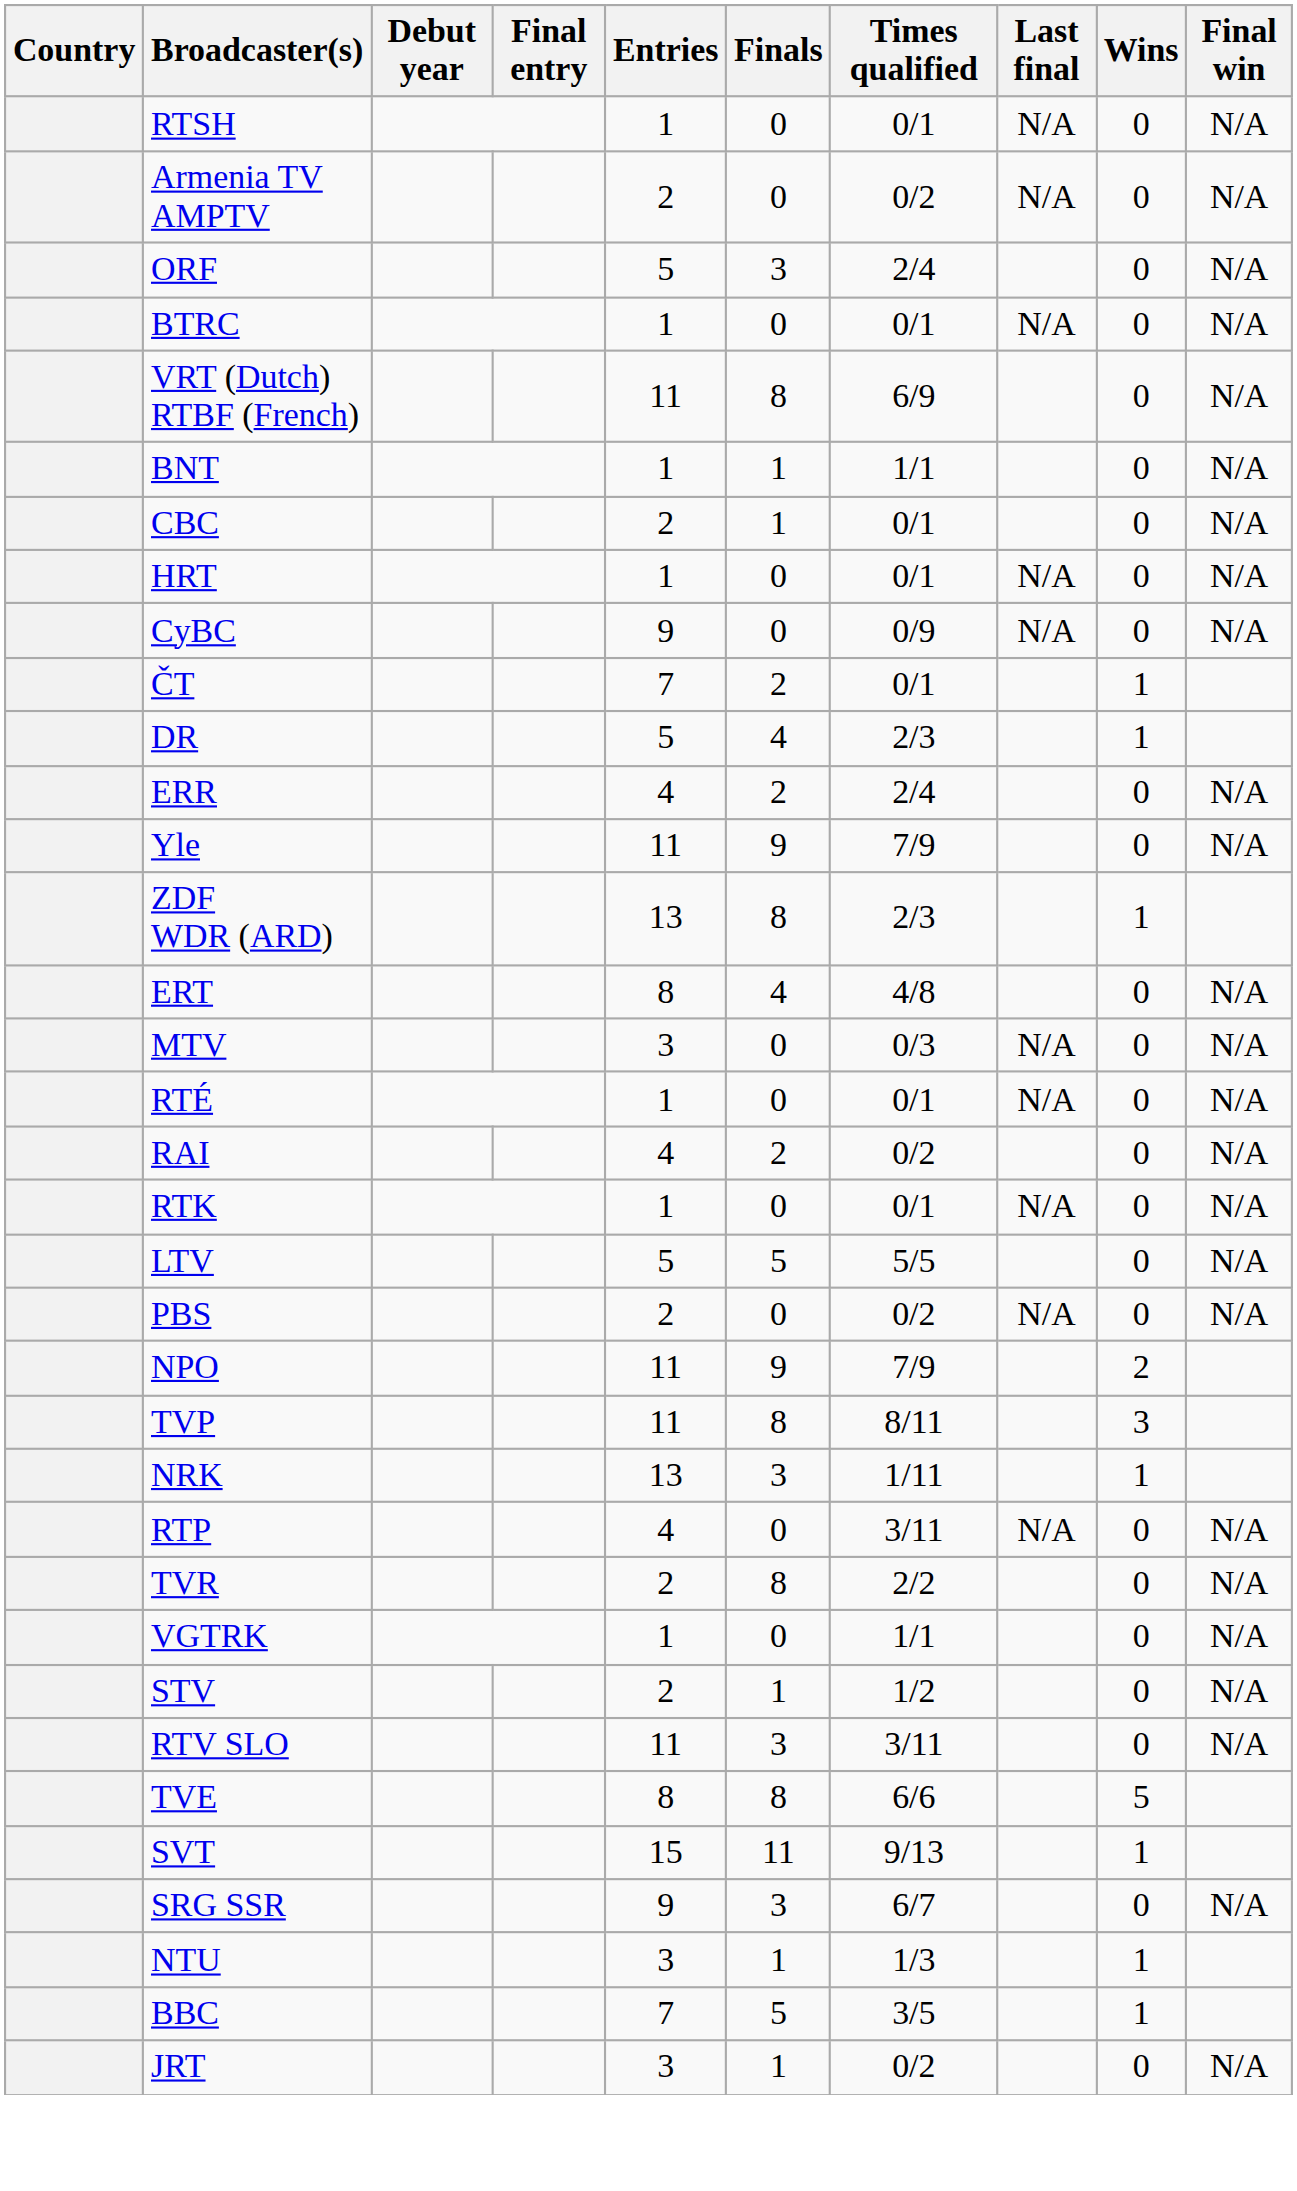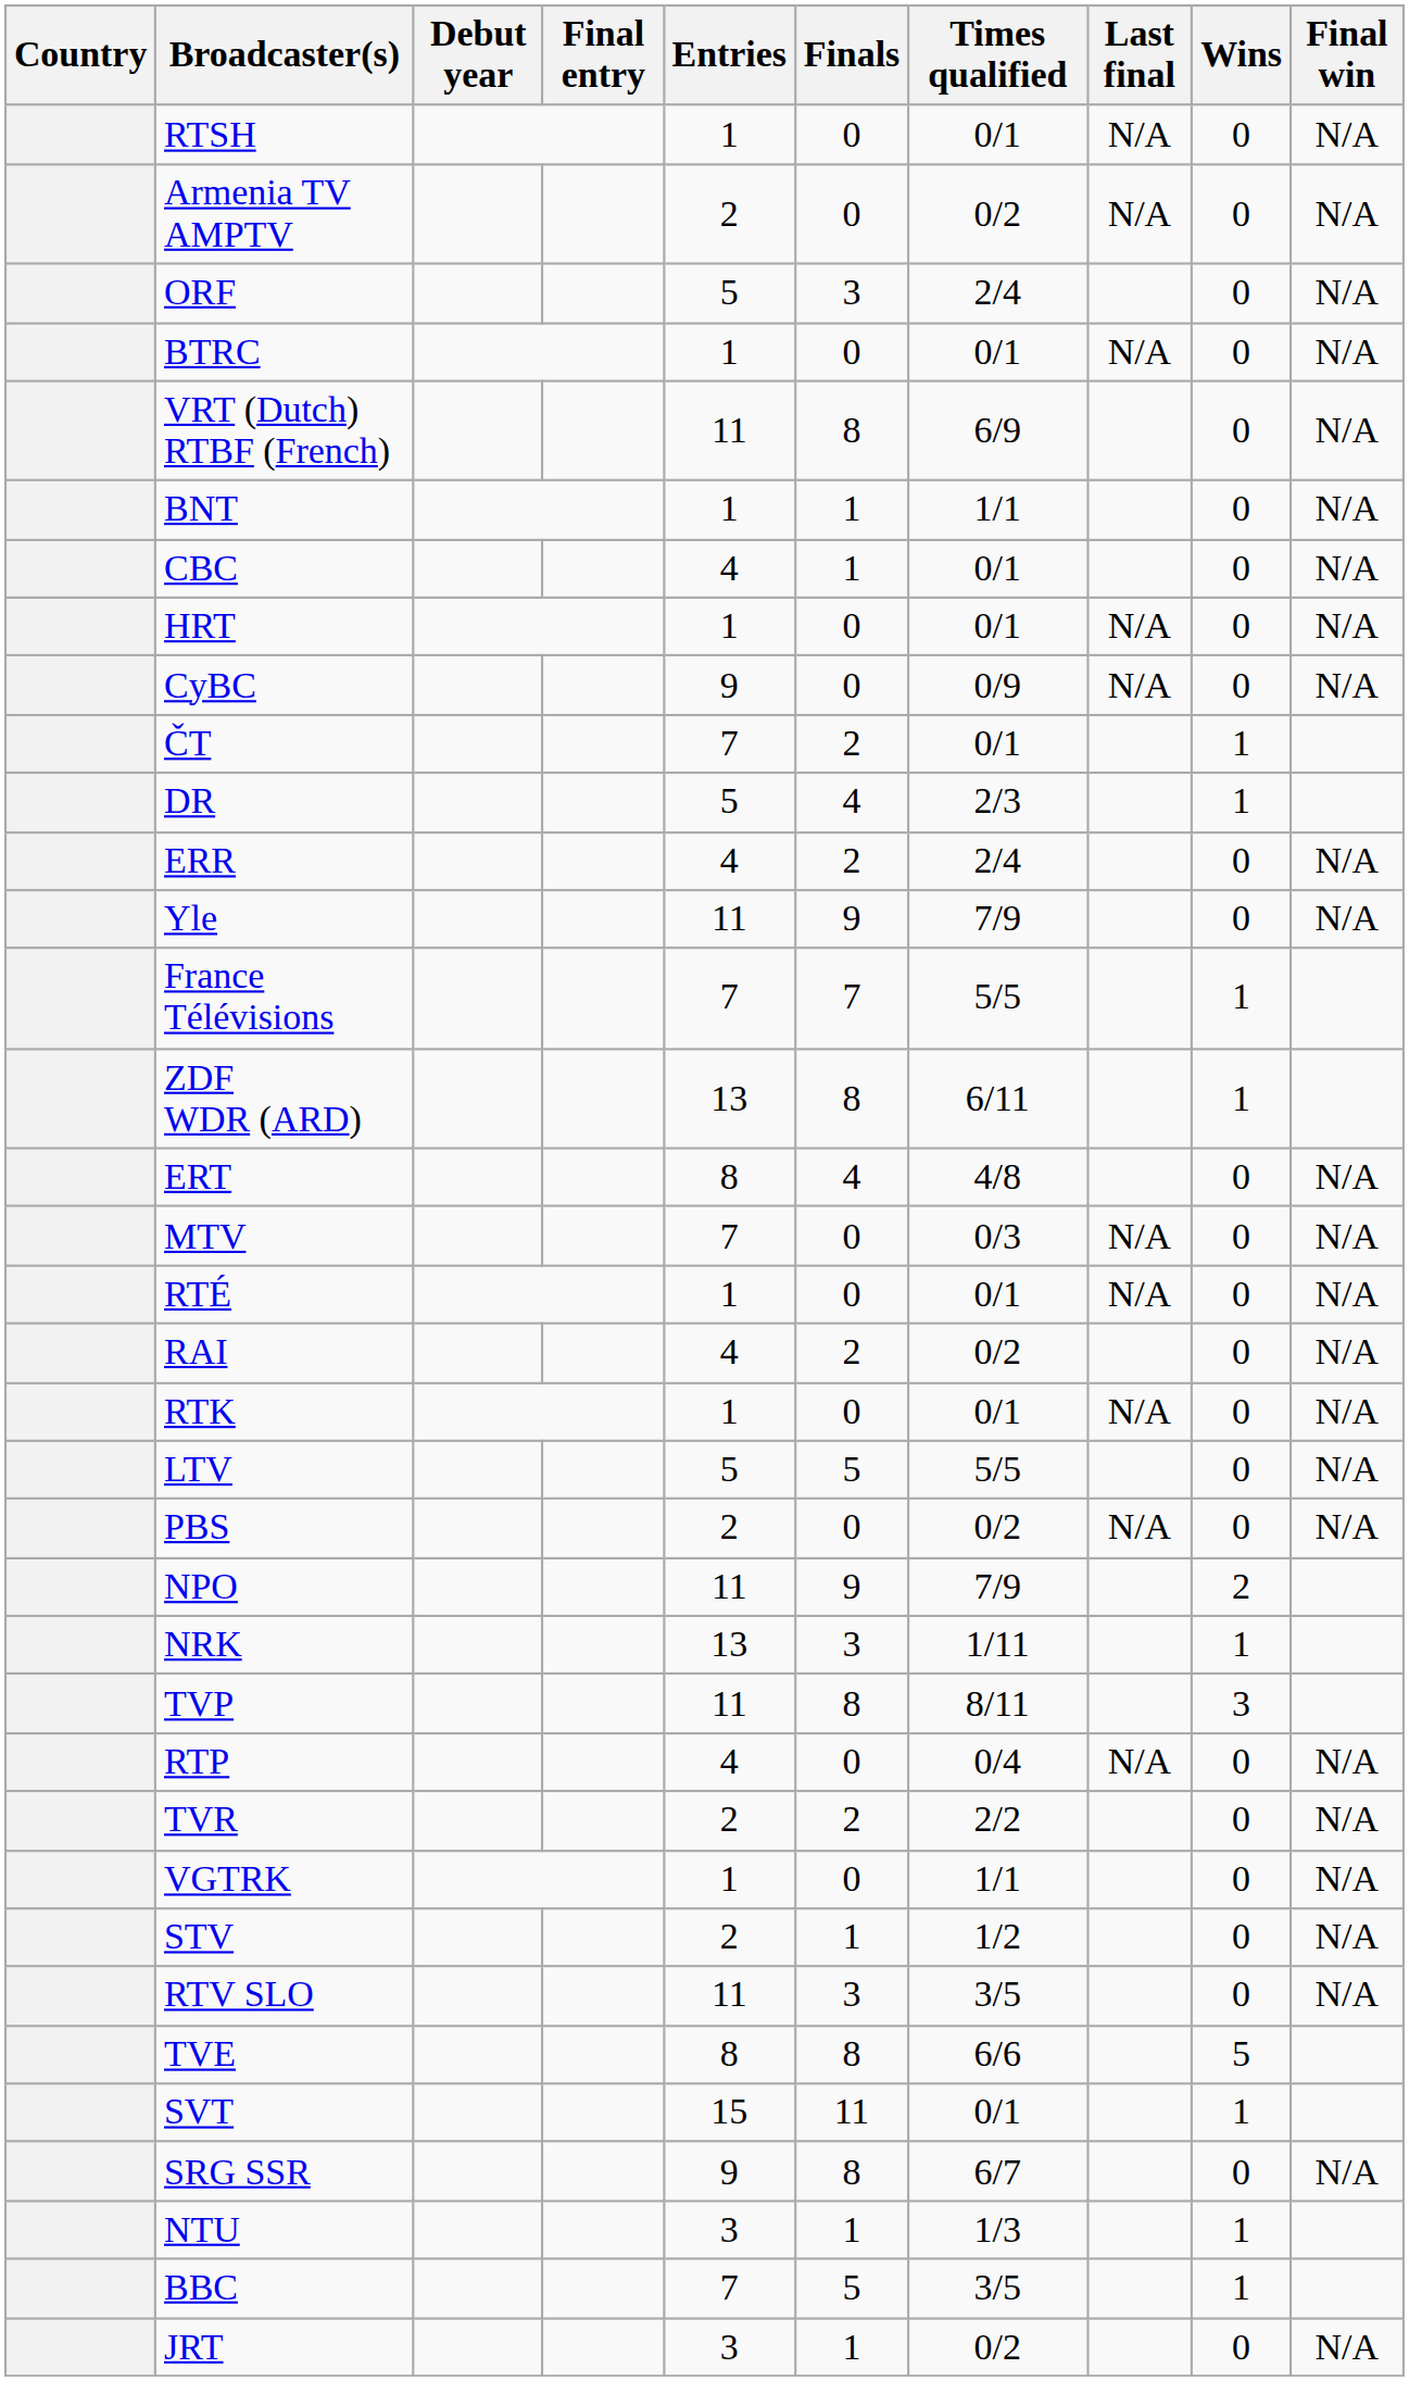CBC | Entries: 2 -> 4
+ row: France Télévisions | 7 | 7 | 5/5 | 1
ZDF WDR (ARD) | Times qualified: 2/3 -> 6/11
MTV | Entries: 3 -> 7
rows swapped: NRK <-> TVP
RTP | Times qualified: 3/11 -> 0/4
TVR | Finals: 8 -> 2
RTV SLO | Times qualified: 3/11 -> 3/5
SVT | Times qualified: 9/13 -> 0/1
SRG SSR | Finals: 3 -> 8
